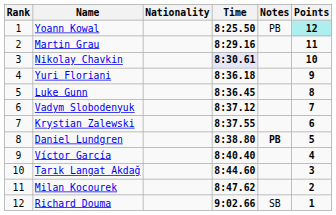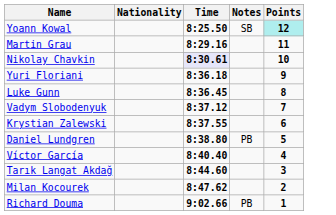- column: Rank | 1 | 2 | 3 | 4 | 5 | 6 | 7 | 8 | 9 | 10 | 11 | 12
Yoann Kowal | Notes: PB -> SB
Daniel Lundgren | Notes: bold -> normal
Richard Douma | Notes: SB -> PB
